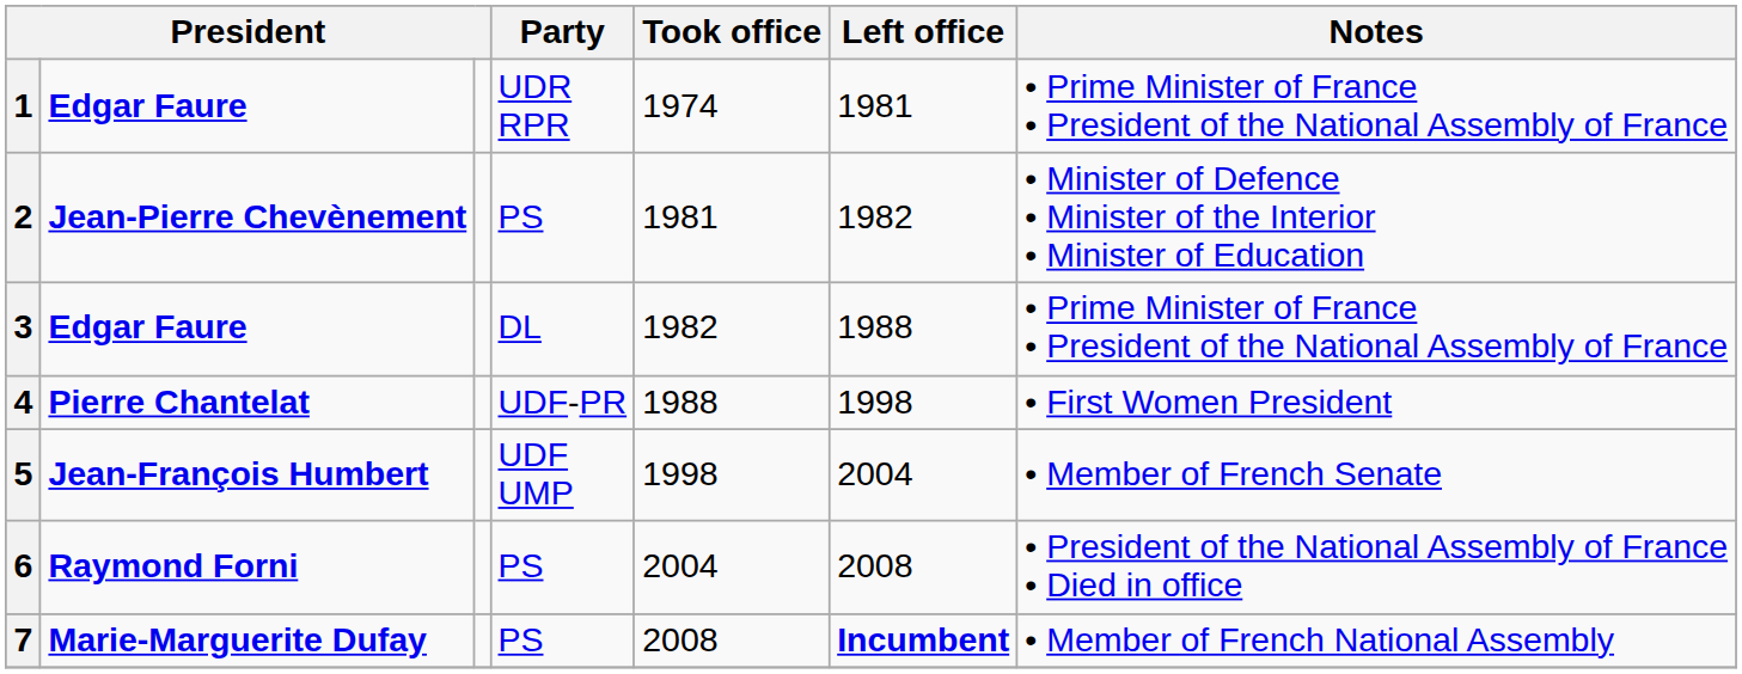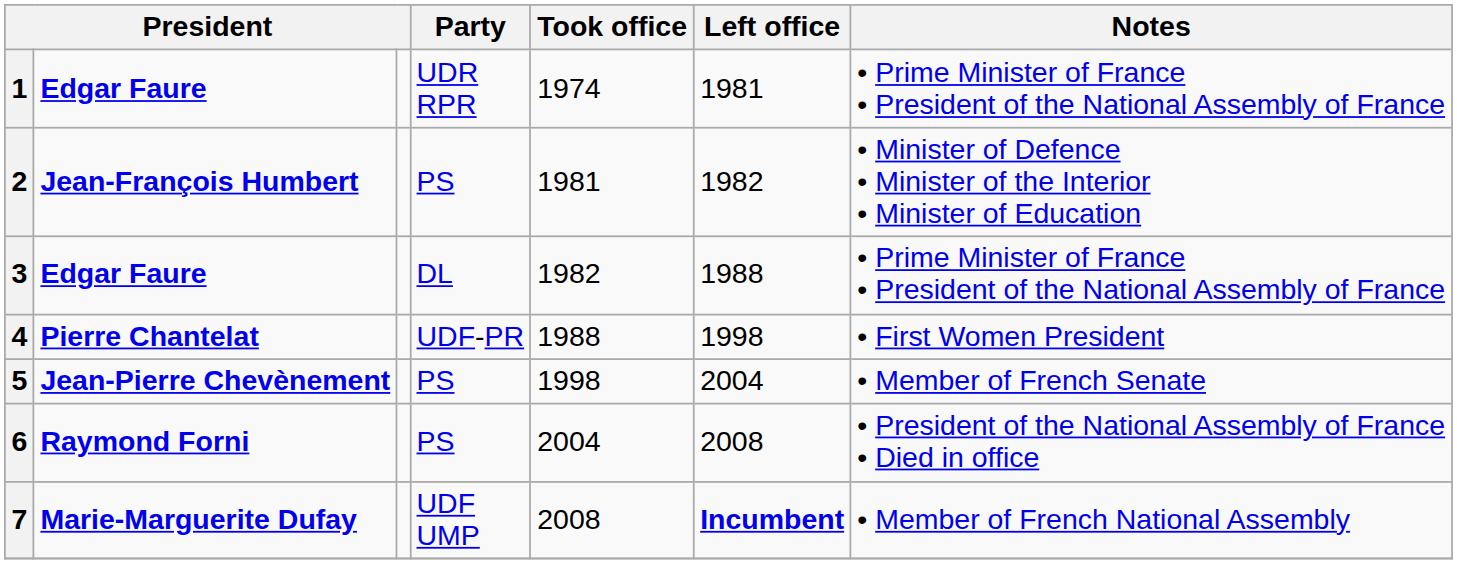2 | column 2: Jean-Pierre Chevènement -> Jean-François Humbert
5 | column 2: Jean-François Humbert -> Jean-Pierre Chevènement
5 | Party: UDF UMP -> PS
7 | Party: PS -> UDF UMP
